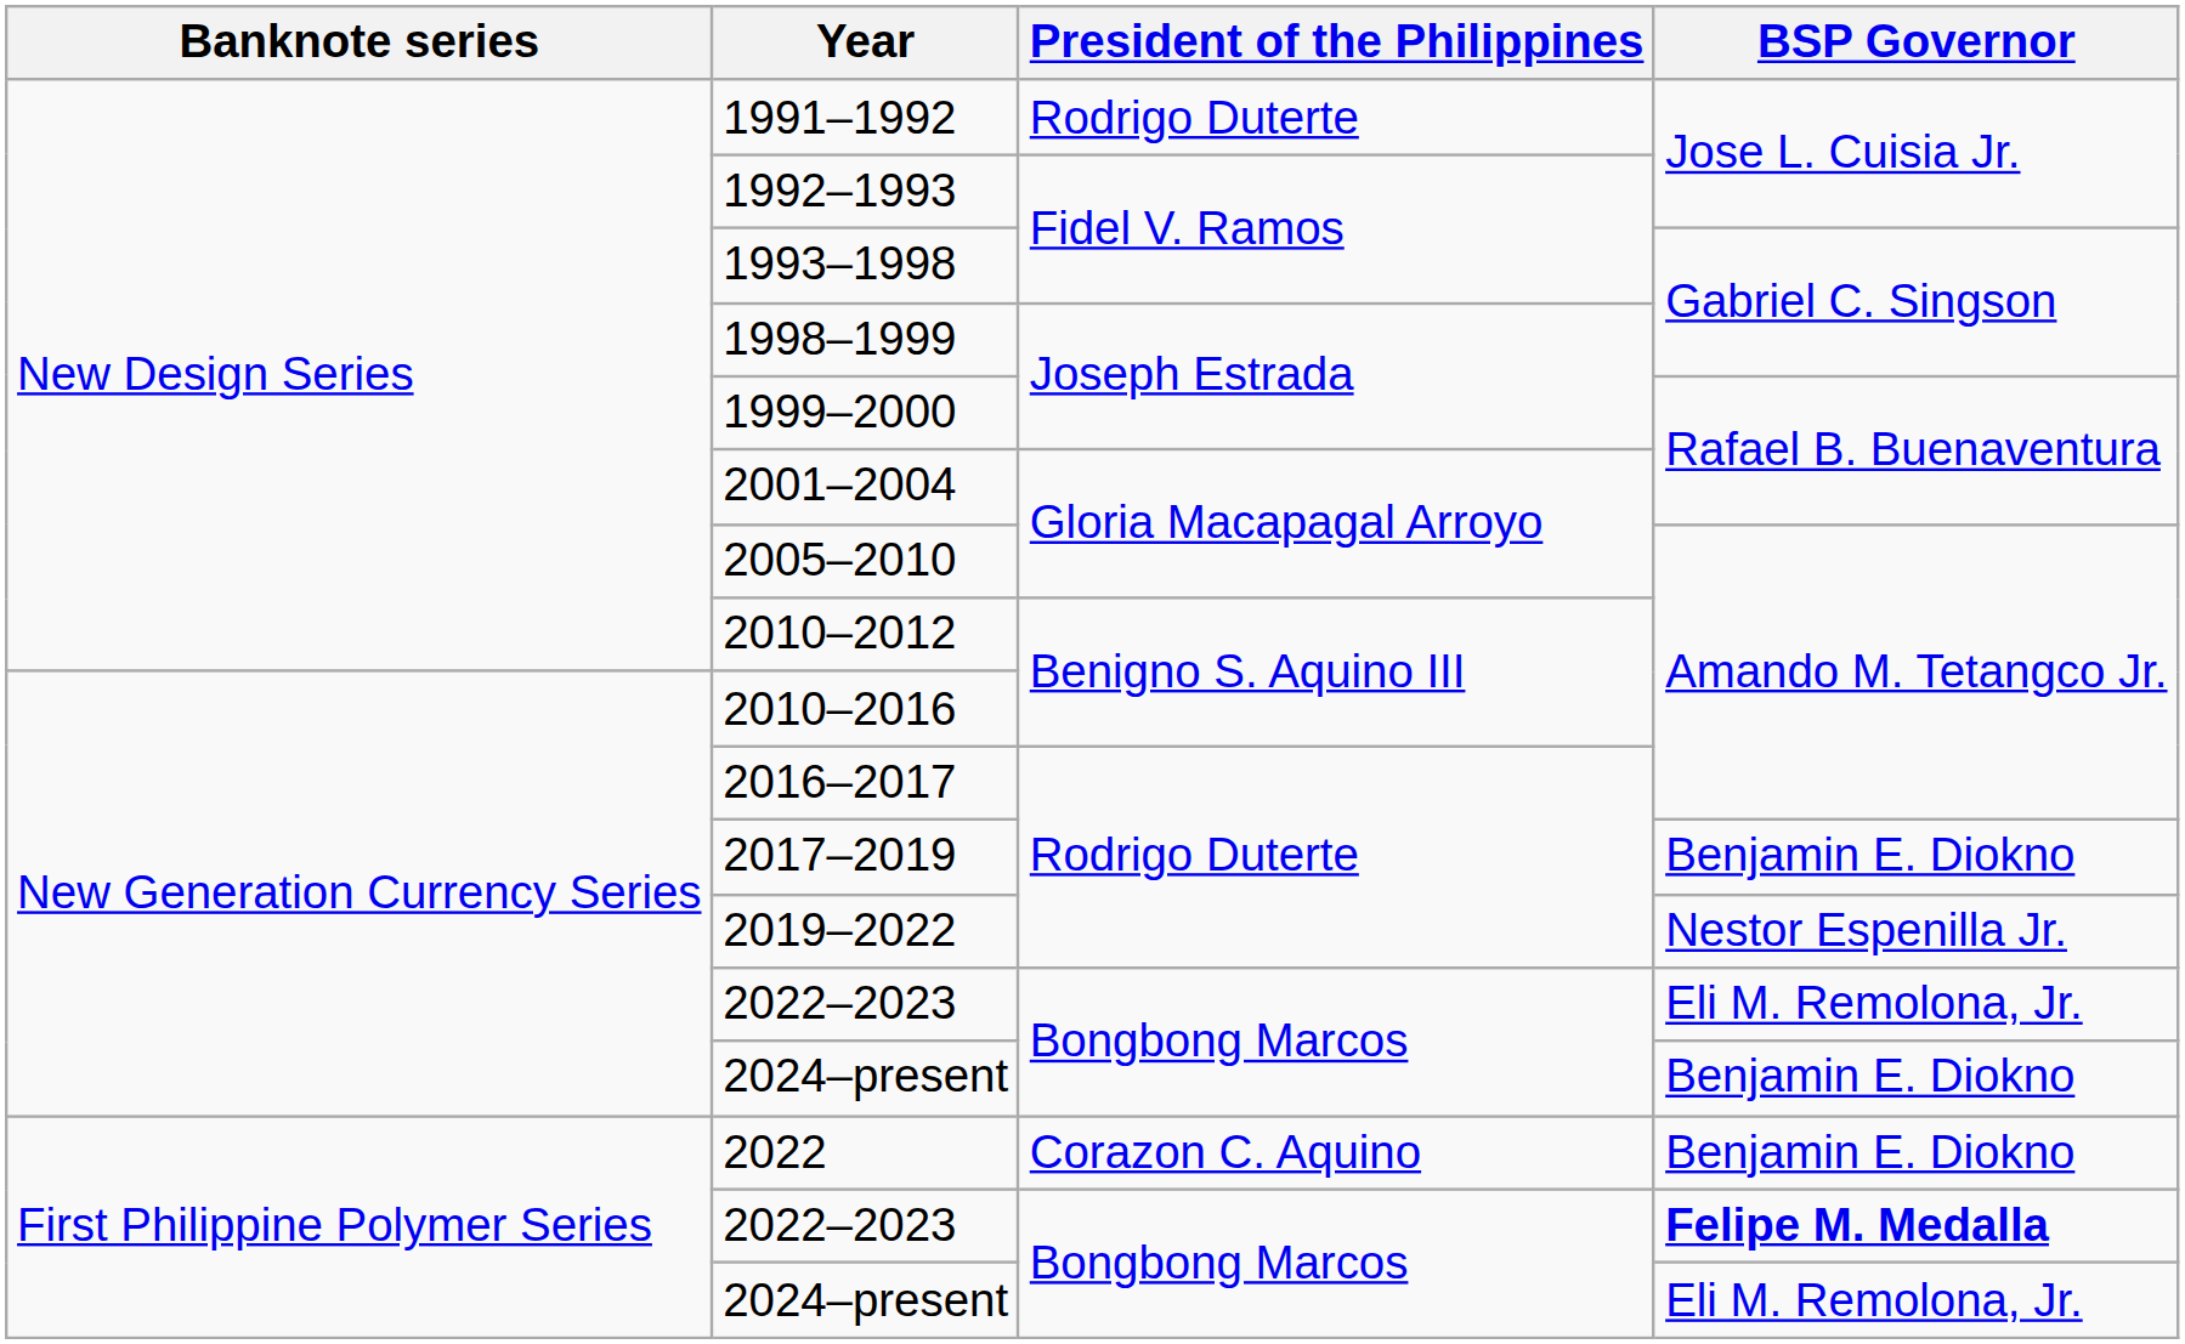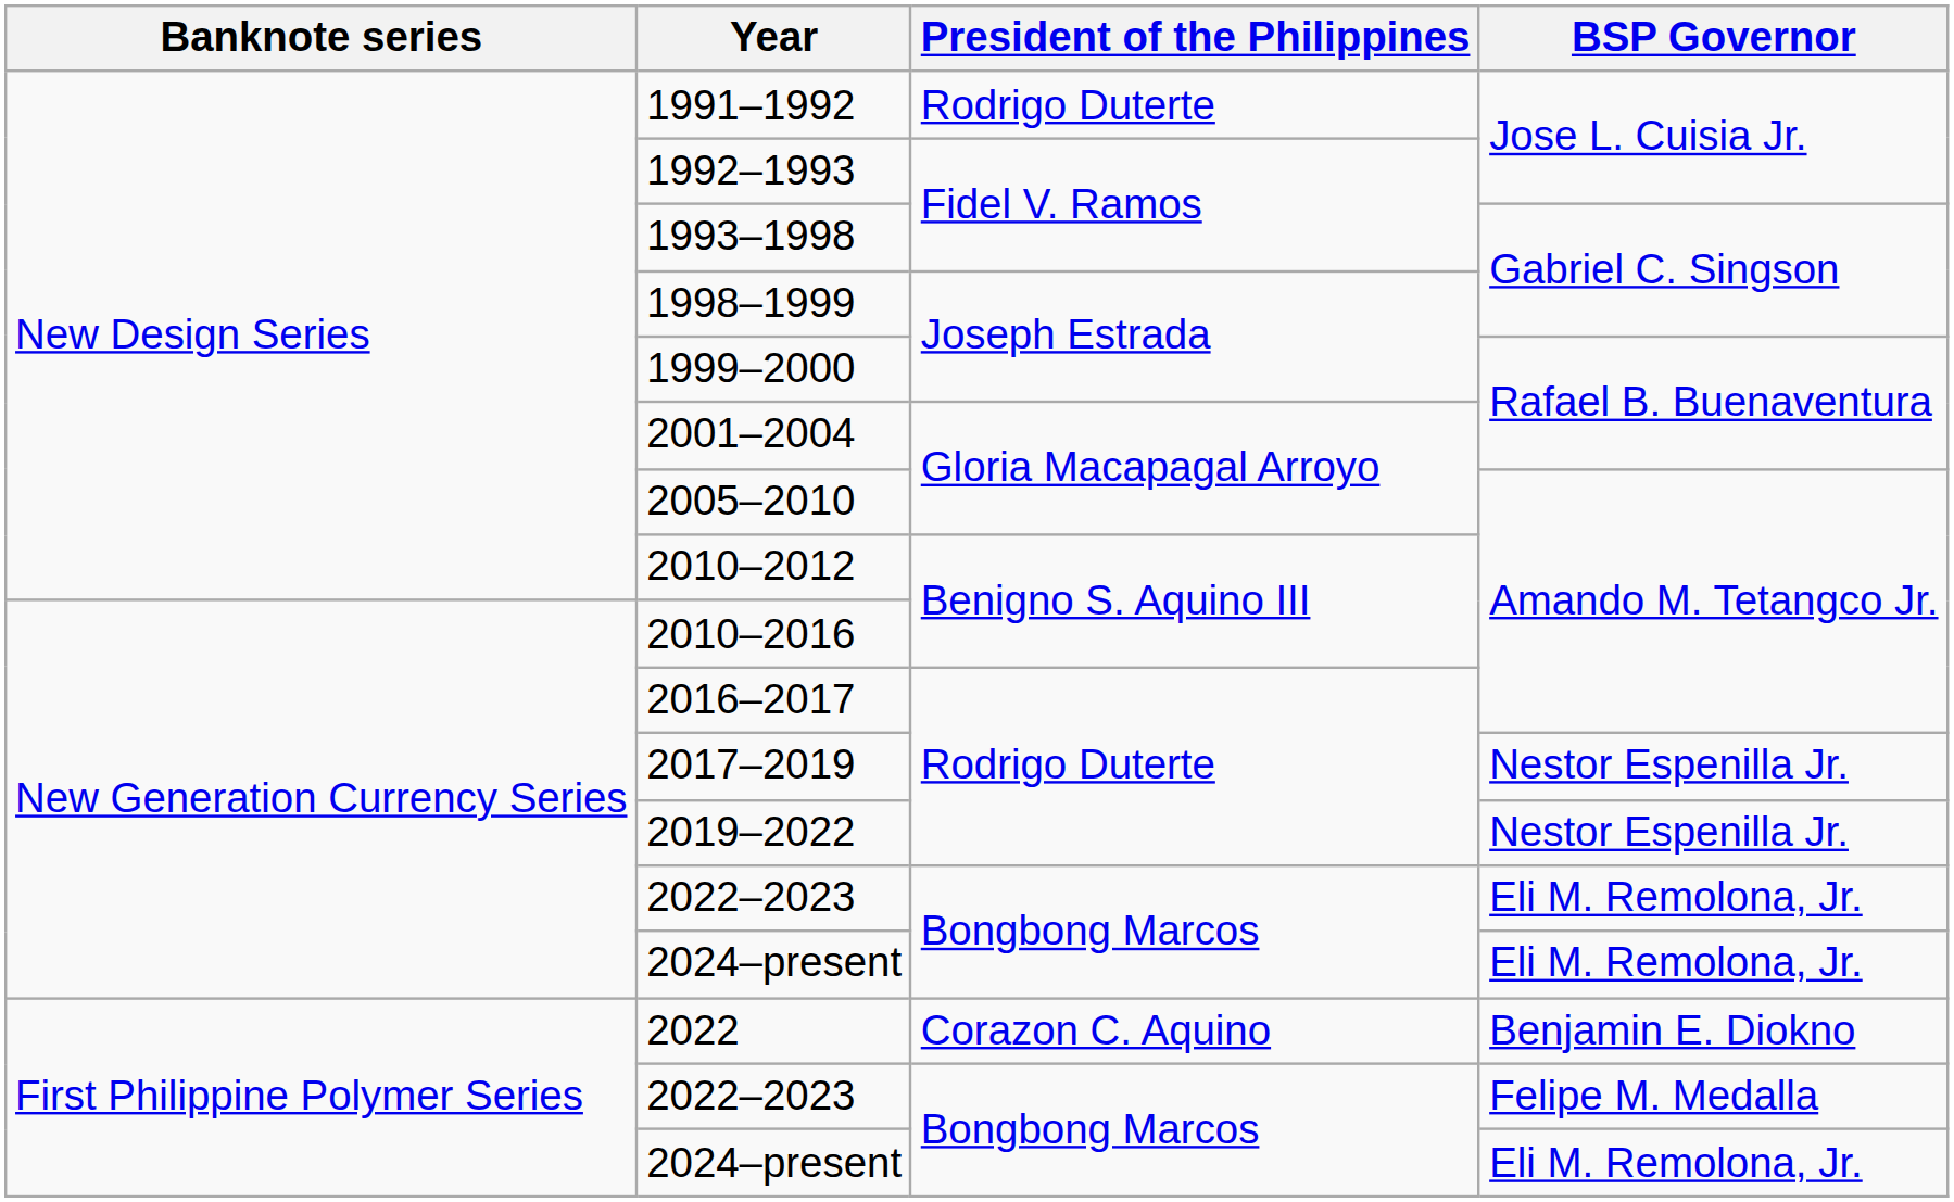2017–2019 | BSP Governor: Benjamin E. Diokno -> Nestor Espenilla Jr.
New Generation Currency Series / 2024–present | BSP Governor: Benjamin E. Diokno -> Eli M. Remolona, Jr.
First Philippine Polymer Series / 2022–2023 | BSP Governor: bold -> normal
